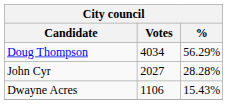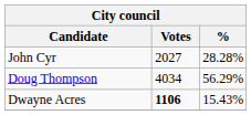rows swapped: Doug Thompson <-> John Cyr
Dwayne Acres | Votes: normal -> bold
